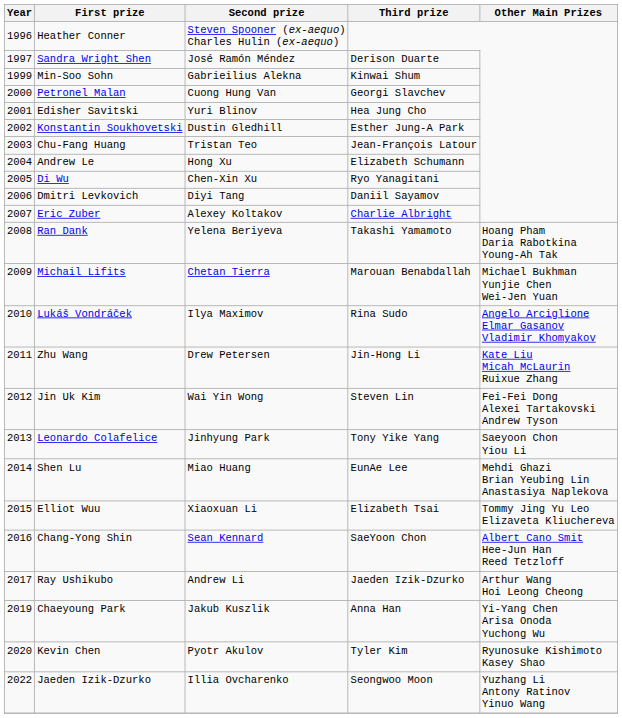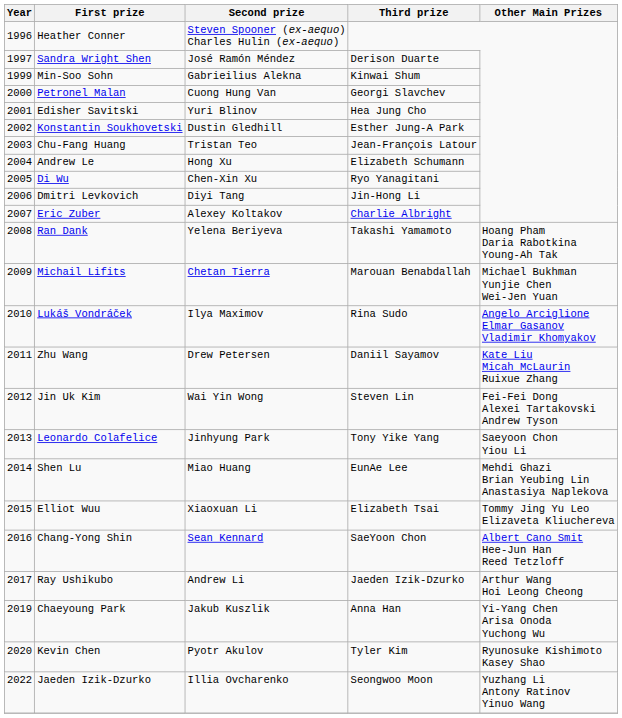Dmitri Levkovich | Third prize: Daniil Sayamov -> Jin-Hong Li
Zhu Wang | Third prize: Jin-Hong Li -> Daniil Sayamov
